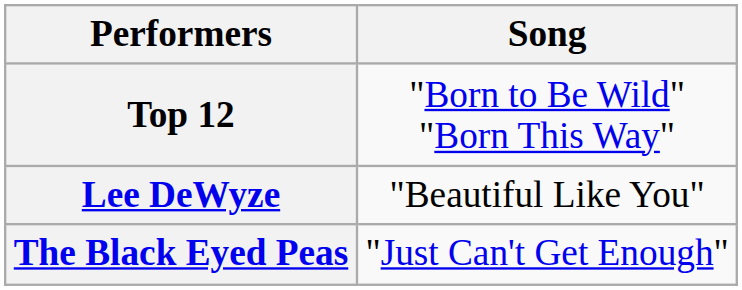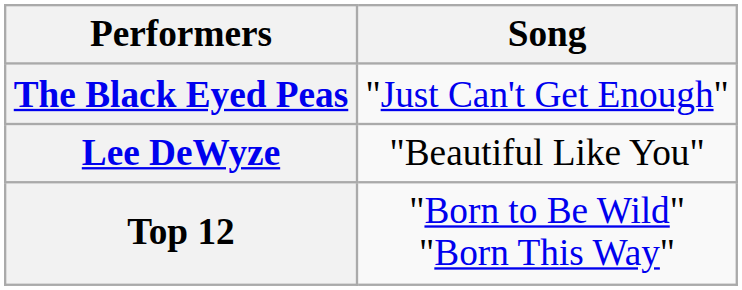rows swapped: Top 12 <-> The Black Eyed Peas
